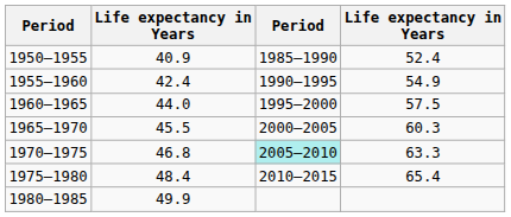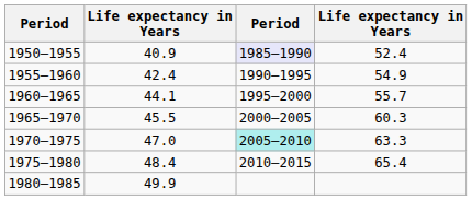1950–1955 | column 3: no background -> lavender background
1960–1965 | column 2: 44.0 -> 44.1
1960–1965 | column 4: 57.5 -> 55.7
1970–1975 | column 2: 46.8 -> 47.0
